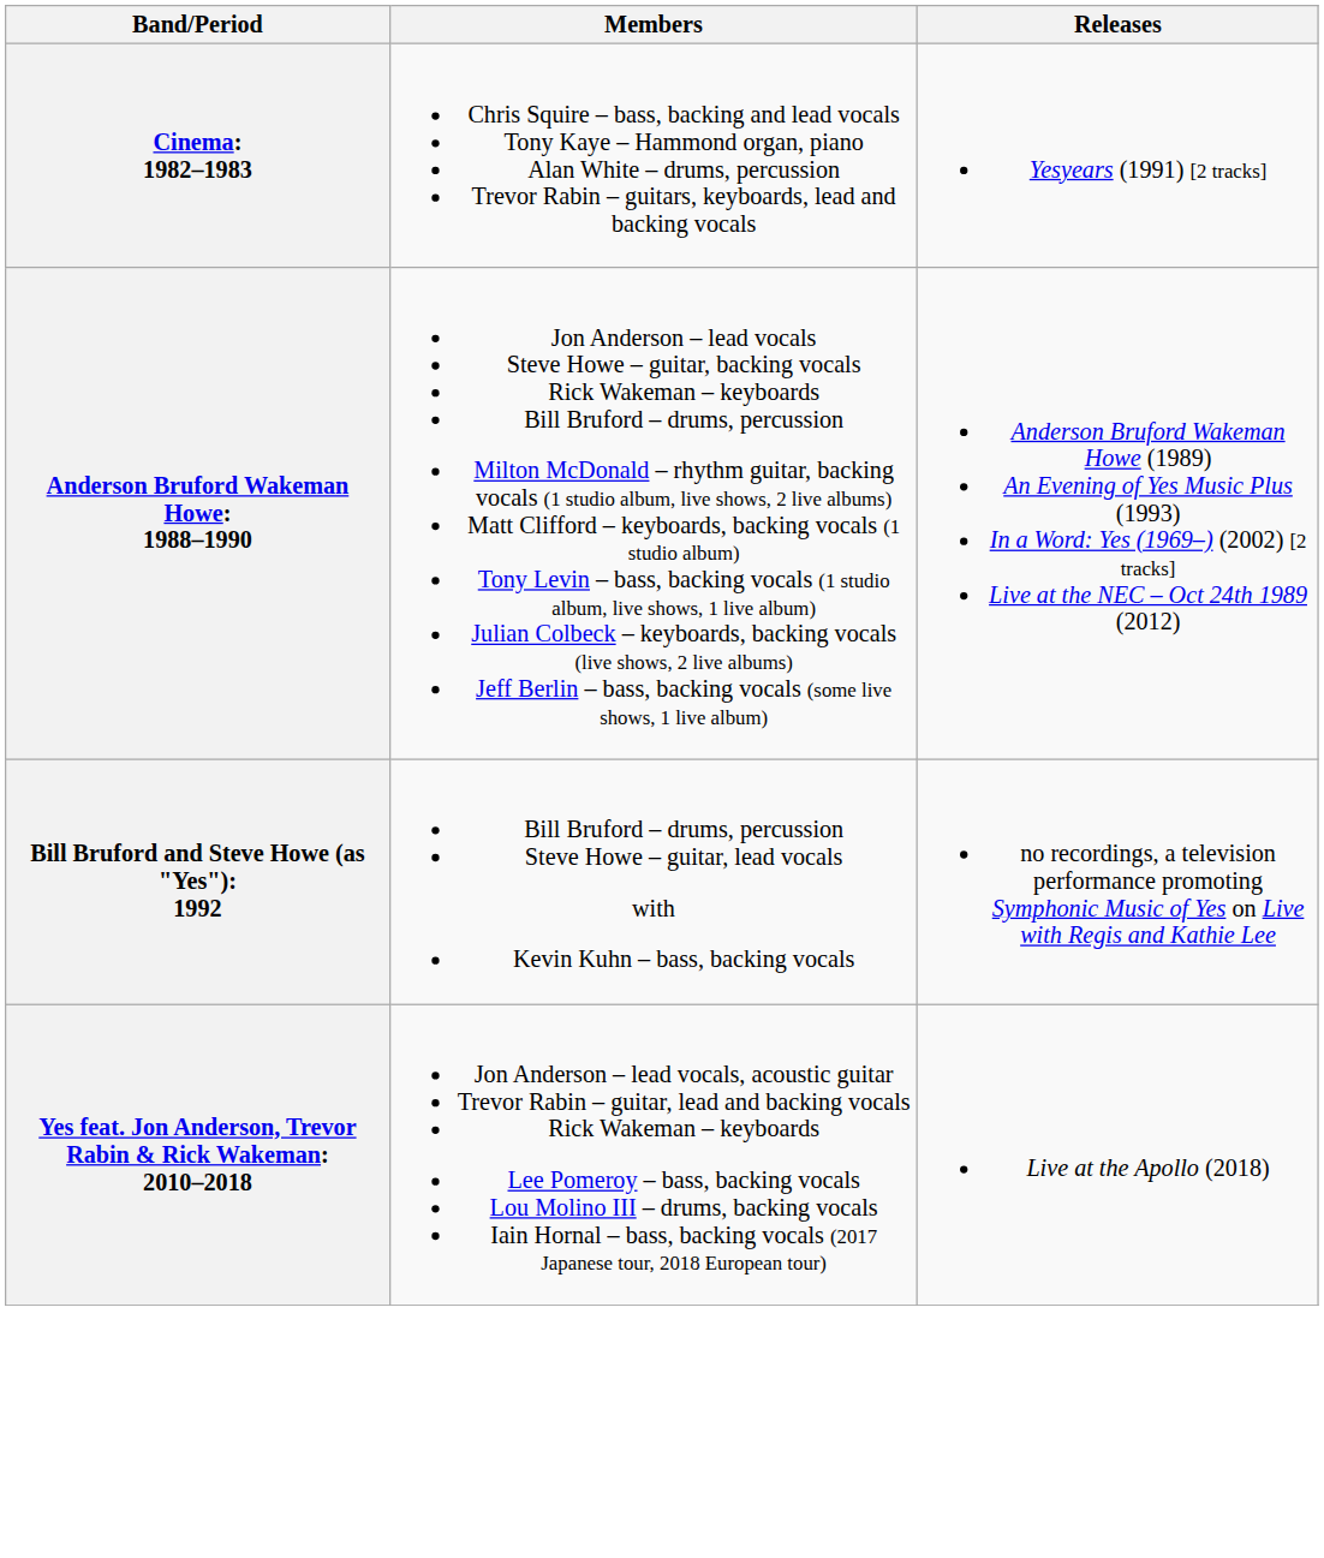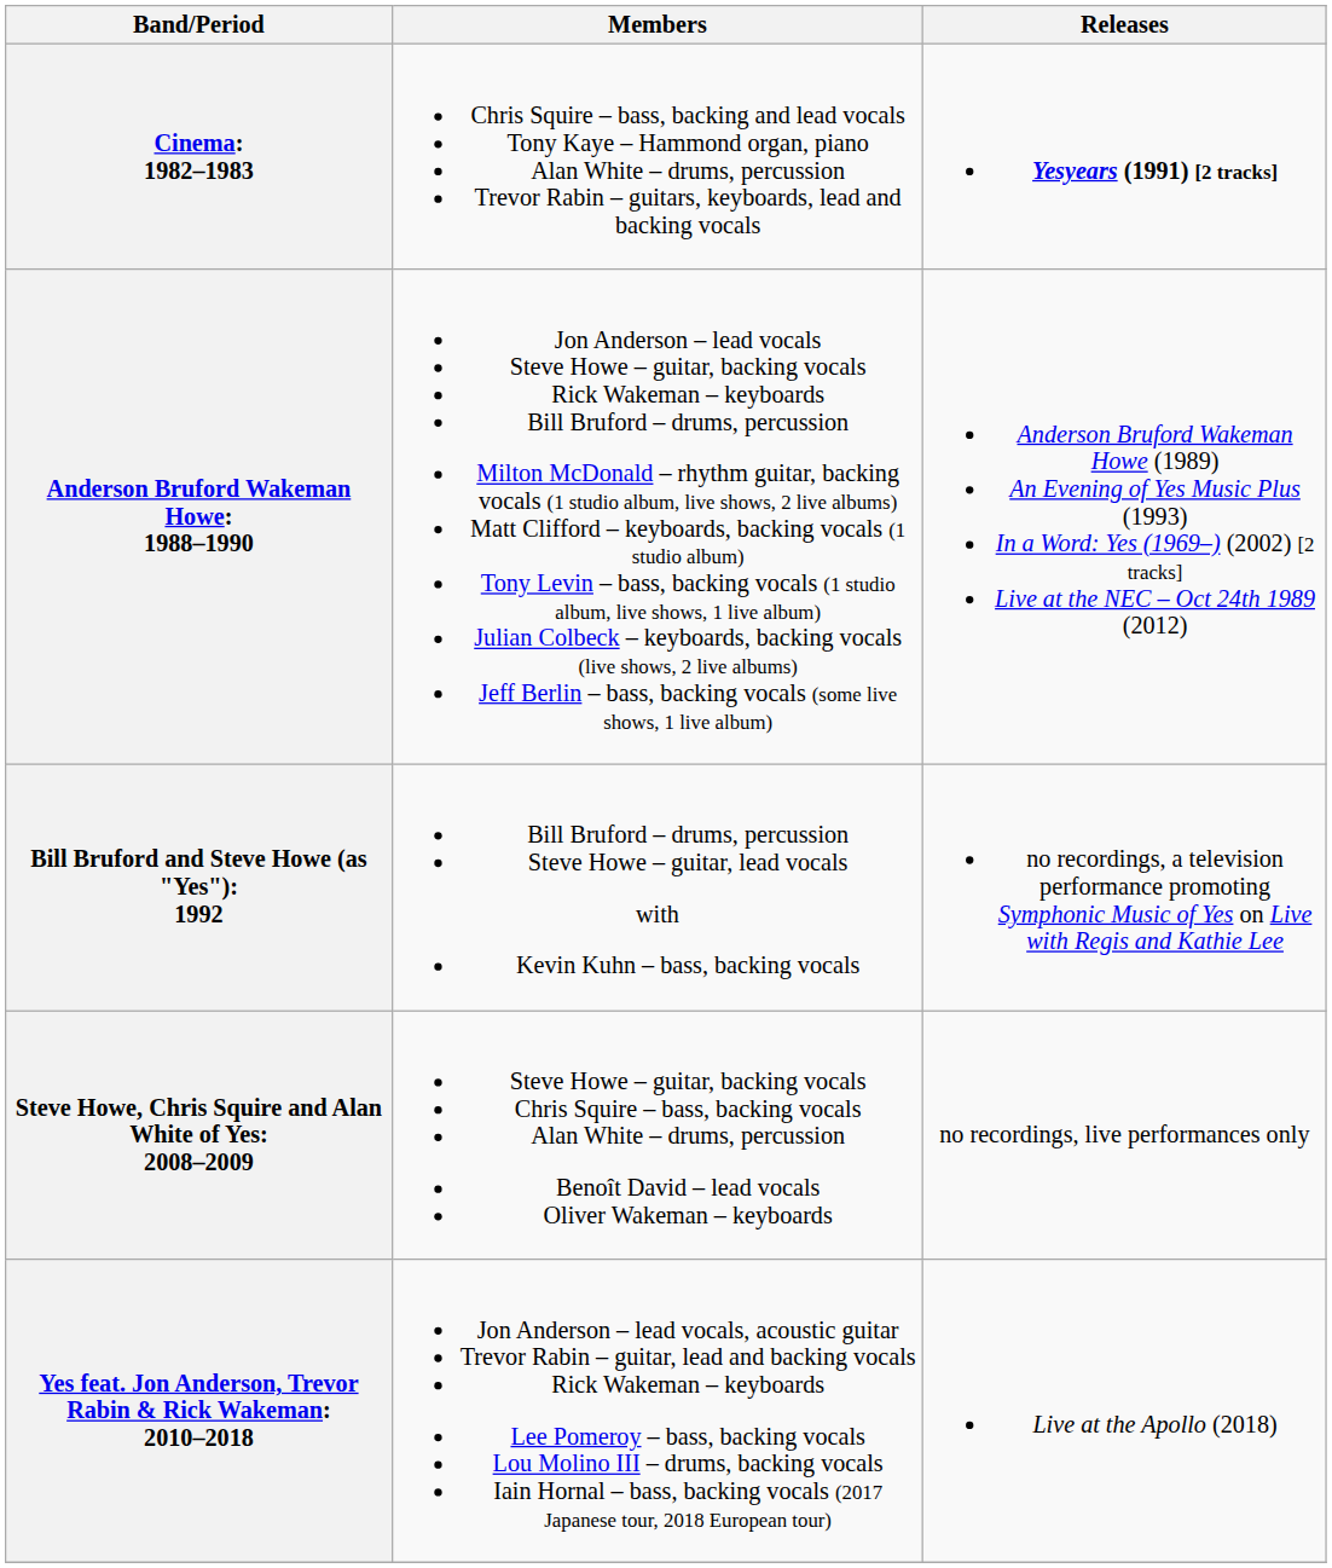Cinema: 1982–1983 | Releases: normal -> bold
+ row: Steve Howe, Chris Squire and Alan White of Yes: 2008–2009 | Steve Howe – guitar, backing vocals Chris Squire – bass, backing vocals Alan White – drums, percussion Benoît David – lead vocals Oliver Wakeman – keyboards | no recordings, live performances only
